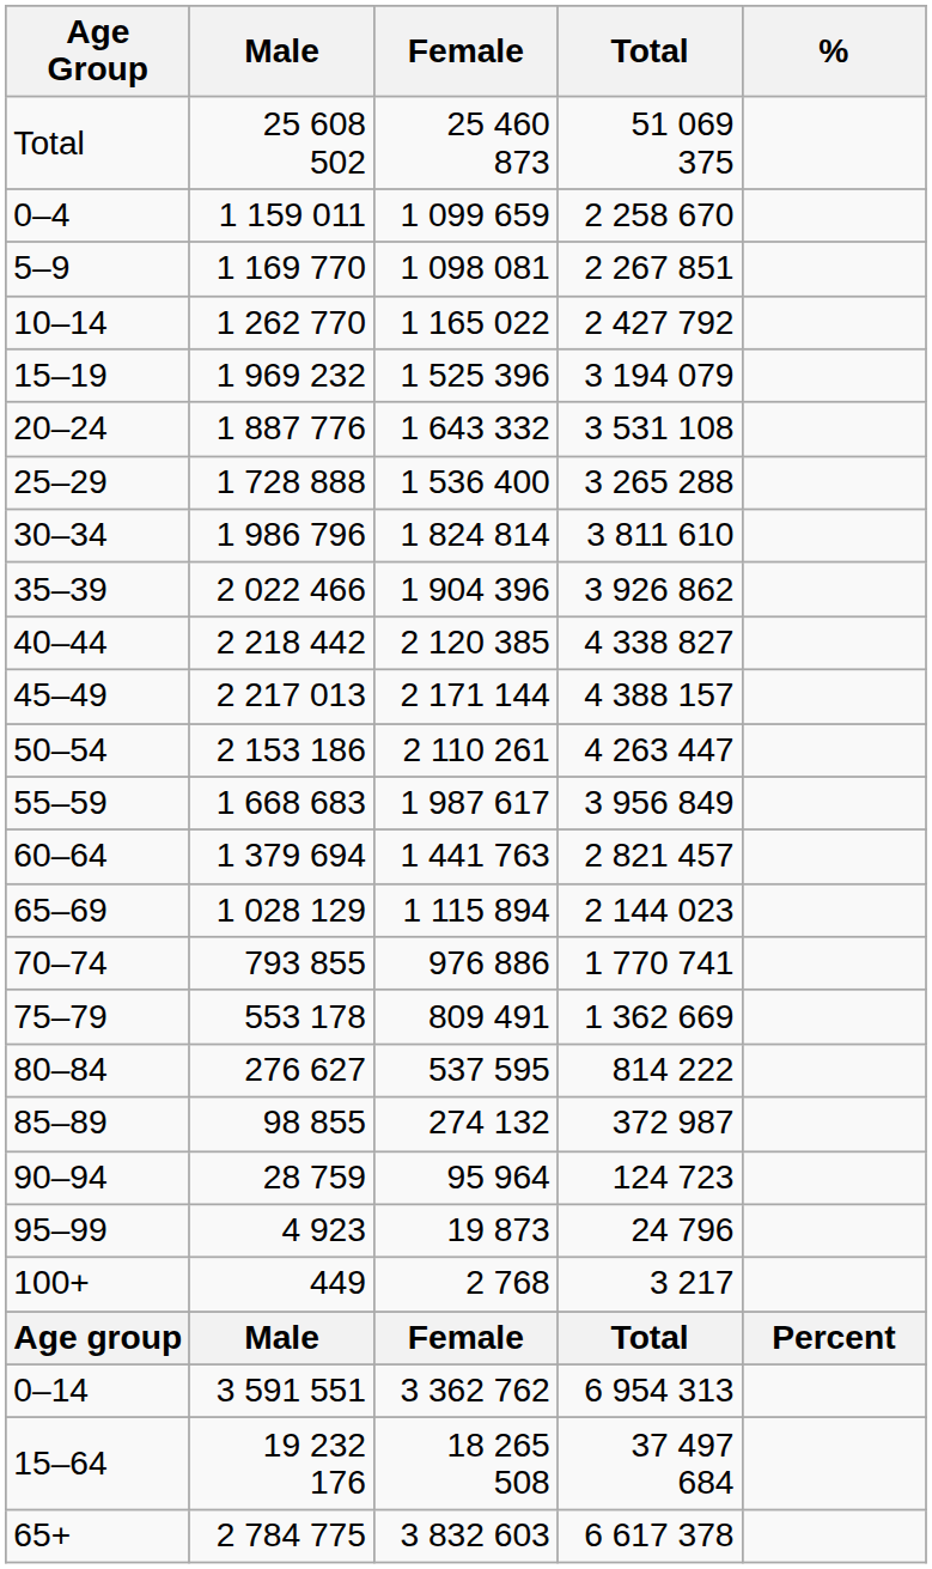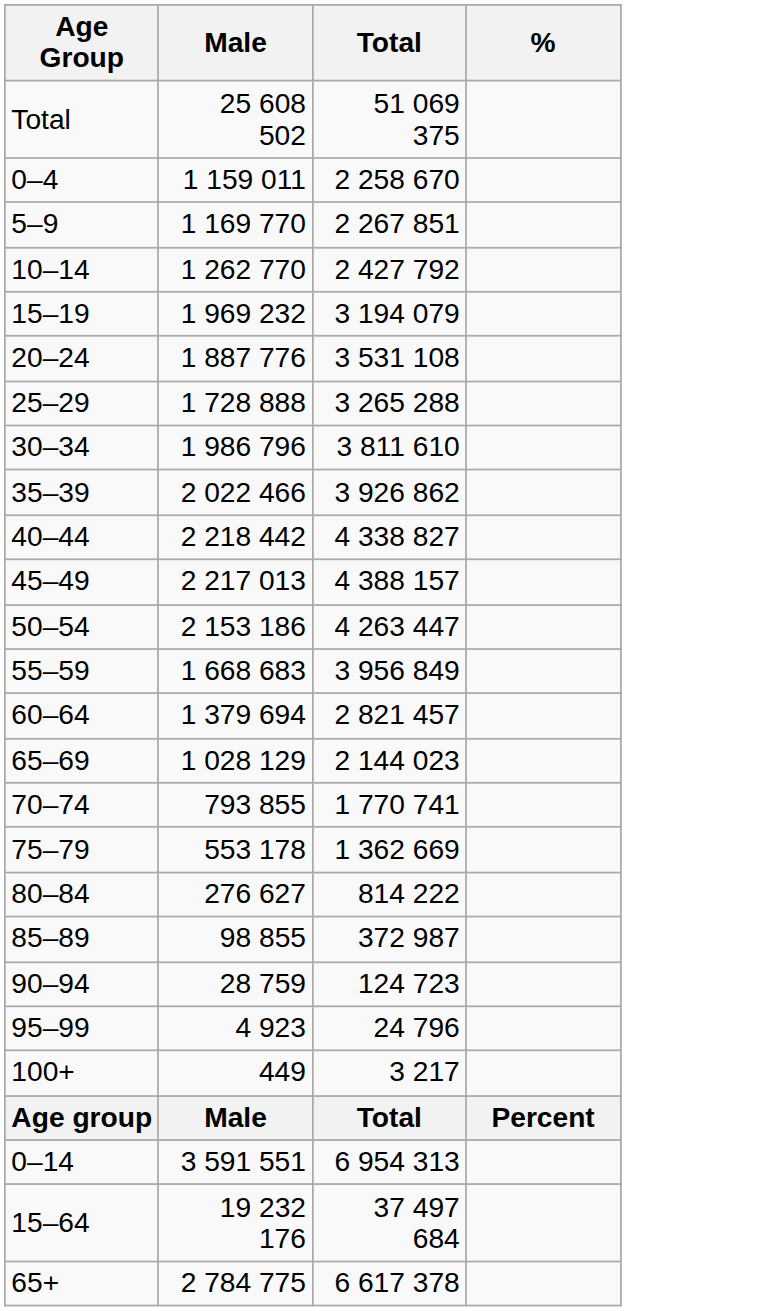- column: Female | 25 460 873 | 1 099 659 | 1 098 081 | 1 165 022 | 1 525 396 | 1 643 332 | 1 536 400 | 1 824 814 | 1 904 396 | 2 120 385 | 2 171 144 | 2 110 261 | 1 987 617 | 1 441 763 | 1 115 894 | 976 886 | 809 491 | 537 595 | 274 132 | 95 964 | 19 873 | 2 768 | Female | 3 362 762 | 18 265 508 | 3 832 603
